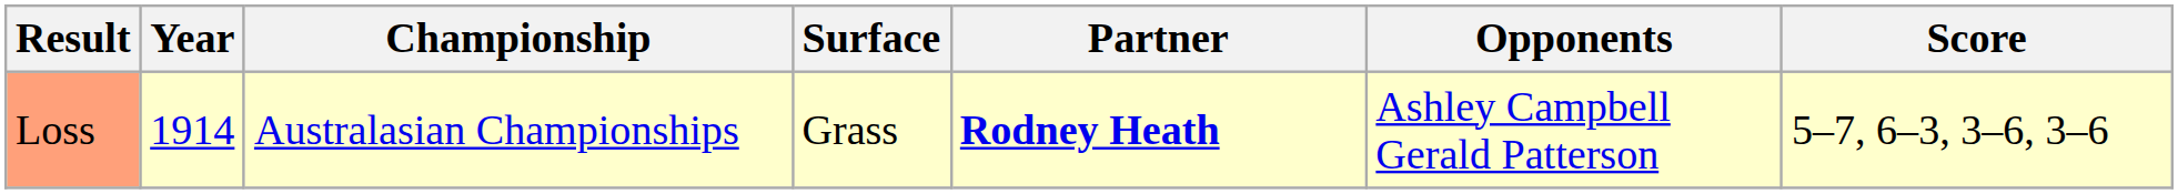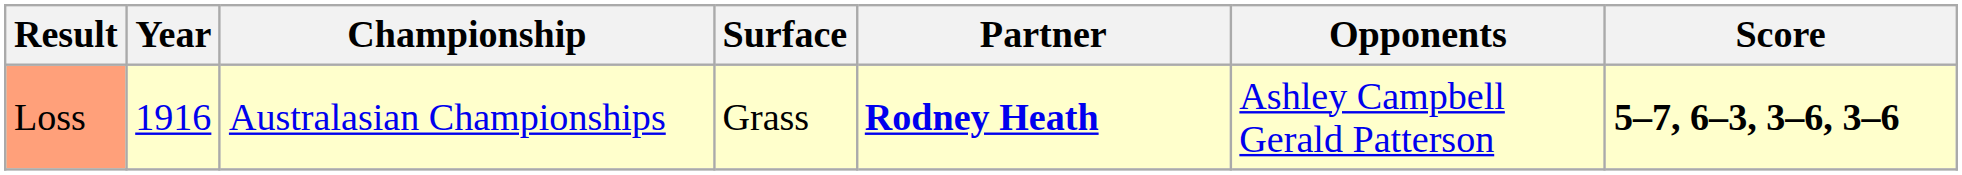Loss | Year: 1914 -> 1916
Loss | Score: normal -> bold
